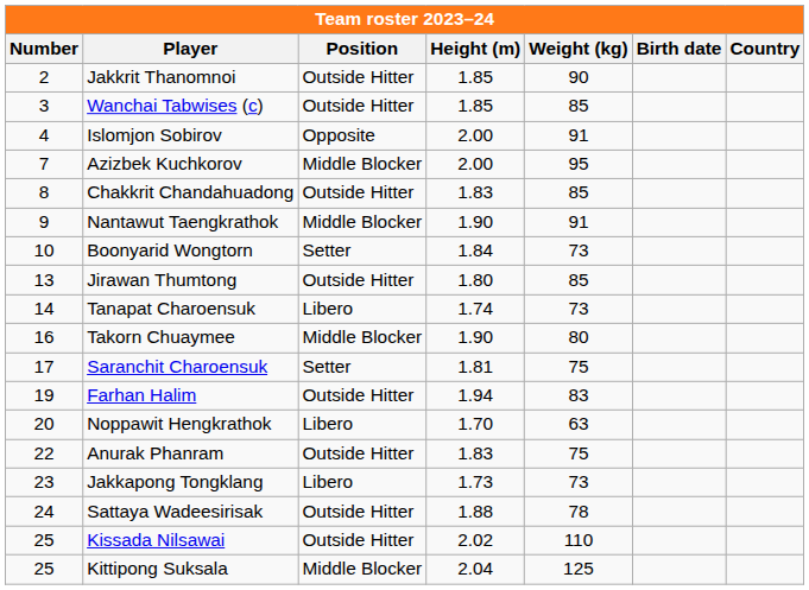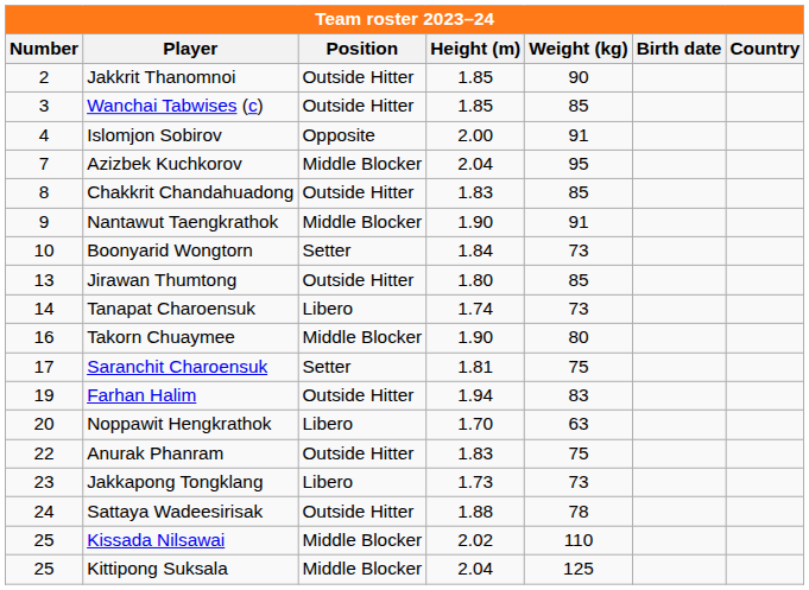Azizbek Kuchkorov | Height (m): 2.00 -> 2.04
Kissada Nilsawai | Position: Outside Hitter -> Middle Blocker
